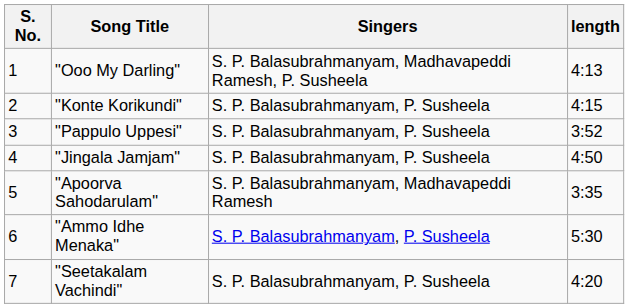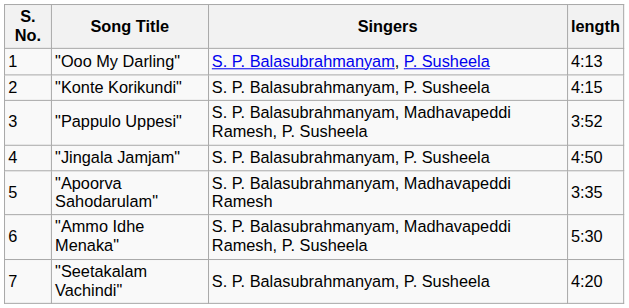"Ooo My Darling" | Singers: S. P. Balasubrahmanyam, Madhavapeddi Ramesh, P. Susheela -> S. P. Balasubrahmanyam, P. Susheela
"Pappulo Uppesi" | Singers: S. P. Balasubrahmanyam, P. Susheela -> S. P. Balasubrahmanyam, Madhavapeddi Ramesh, P. Susheela
"Ammo Idhe Menaka" | Singers: S. P. Balasubrahmanyam, P. Susheela -> S. P. Balasubrahmanyam, Madhavapeddi Ramesh, P. Susheela
